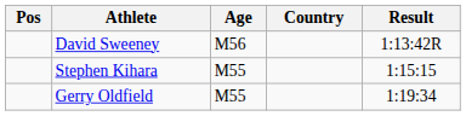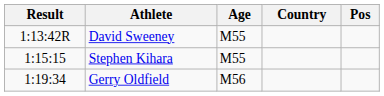columns swapped: Pos <-> Result
David Sweeney | Age: M56 -> M55
Gerry Oldfield | Age: M55 -> M56
